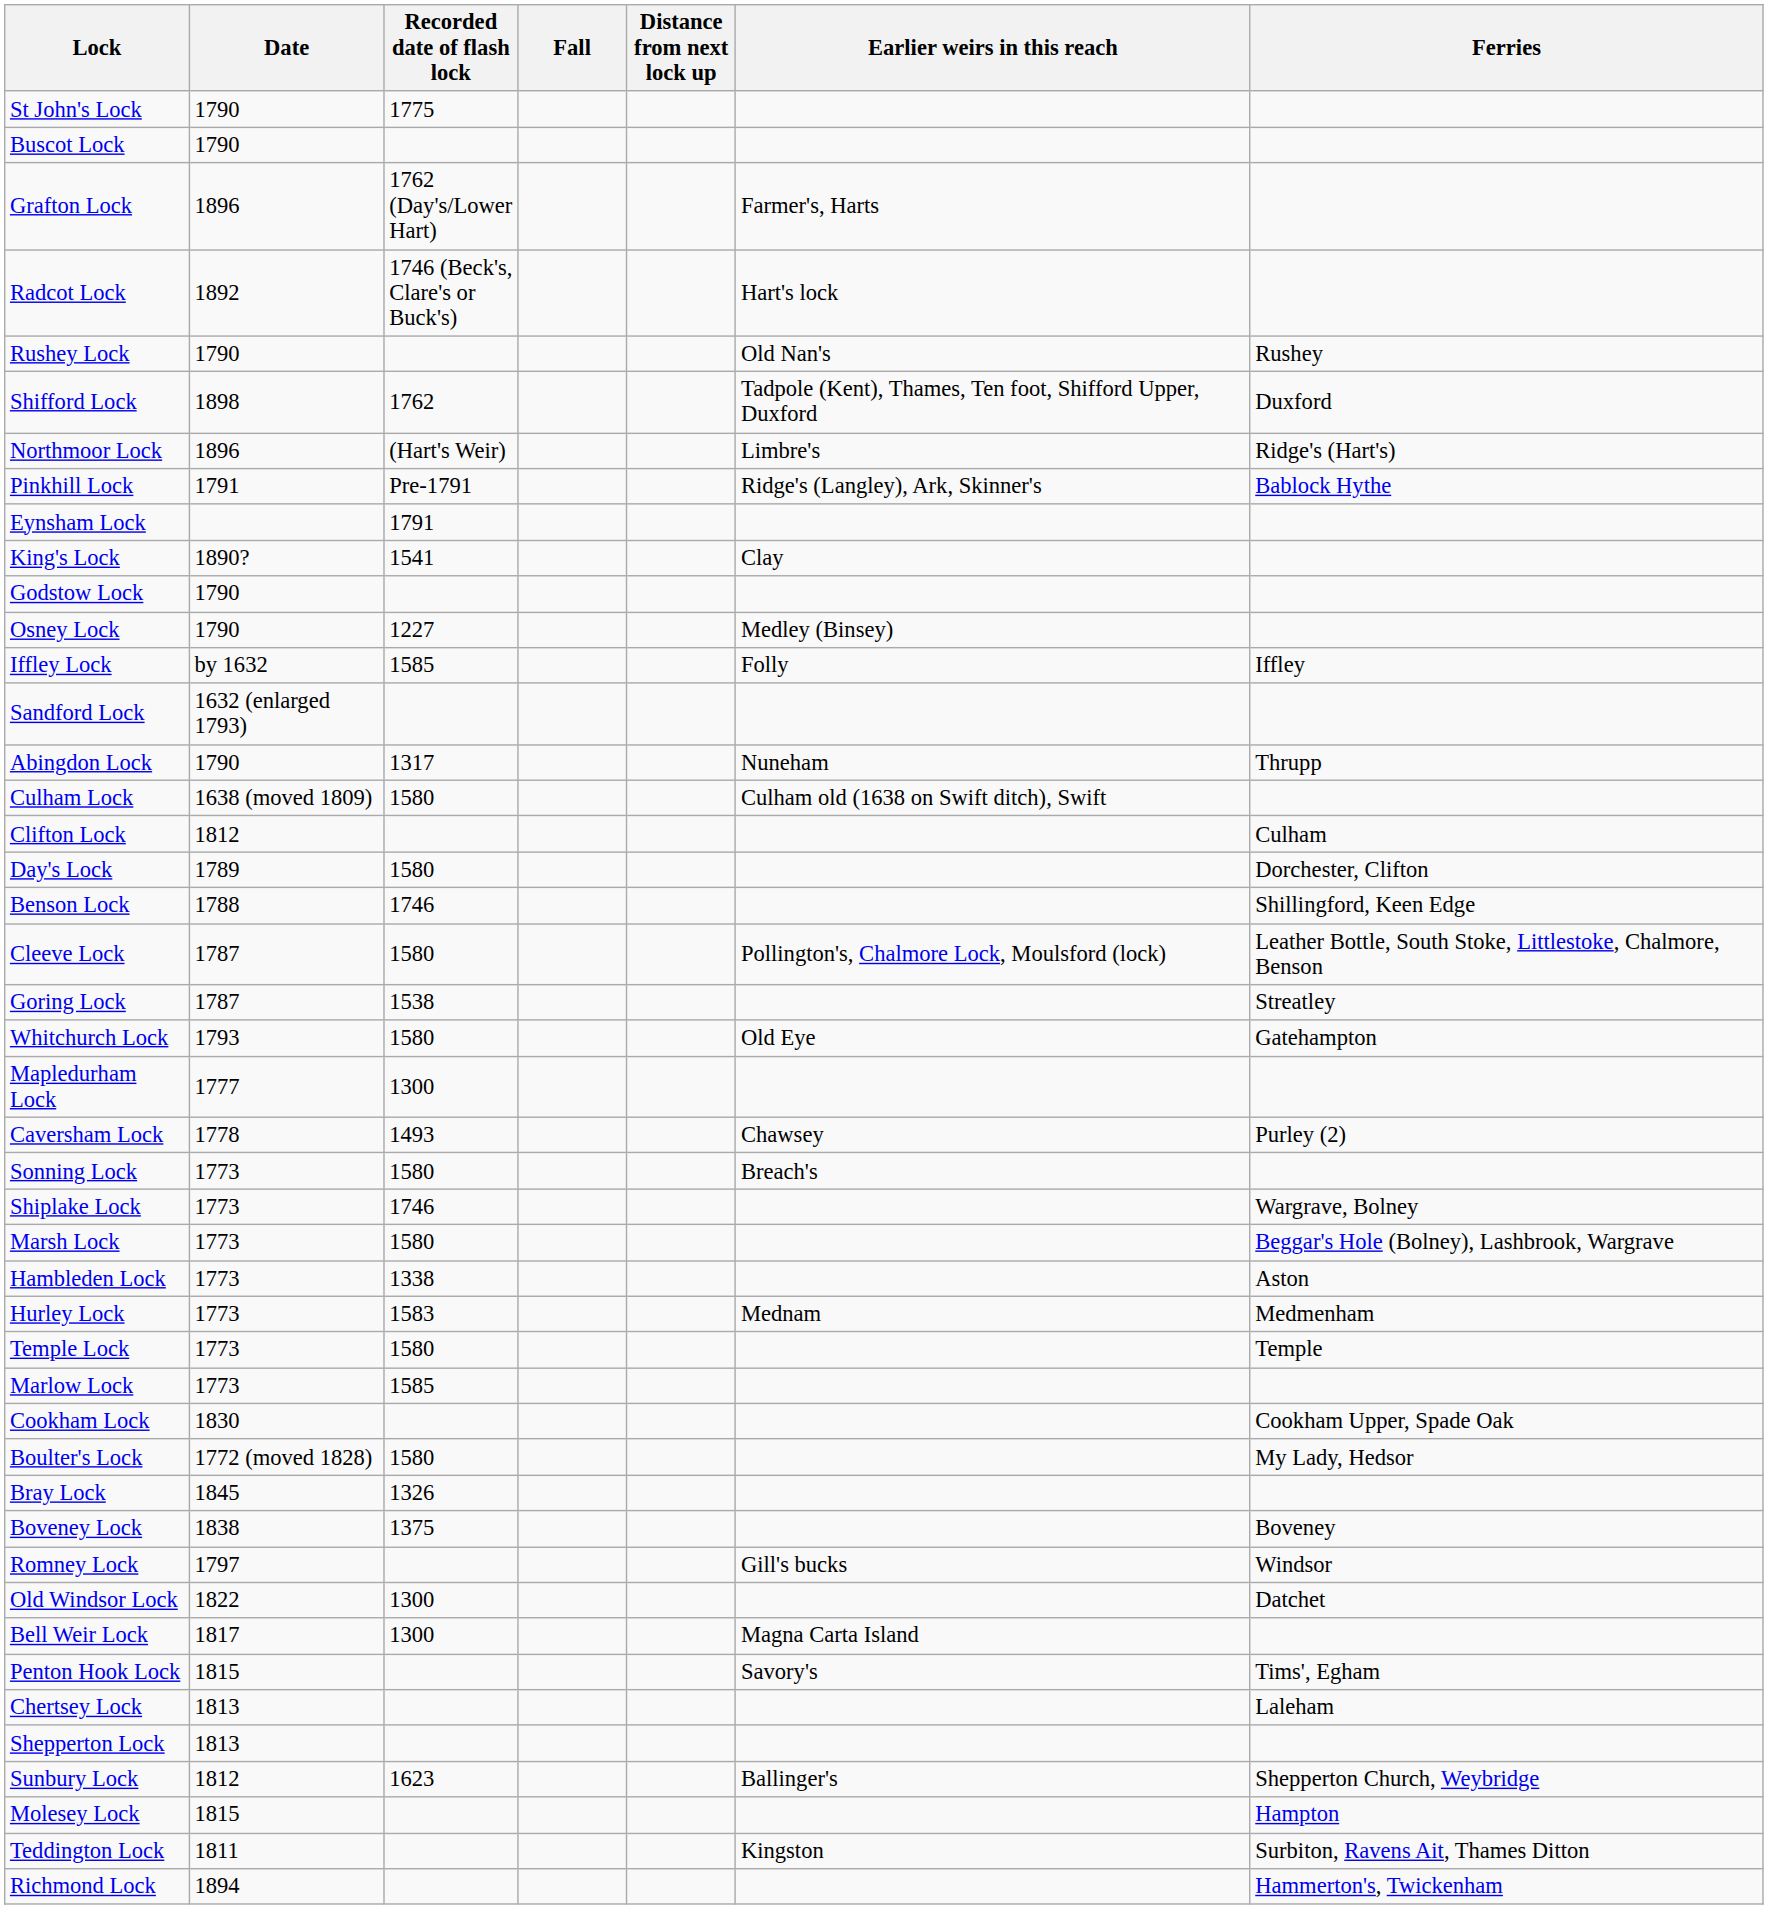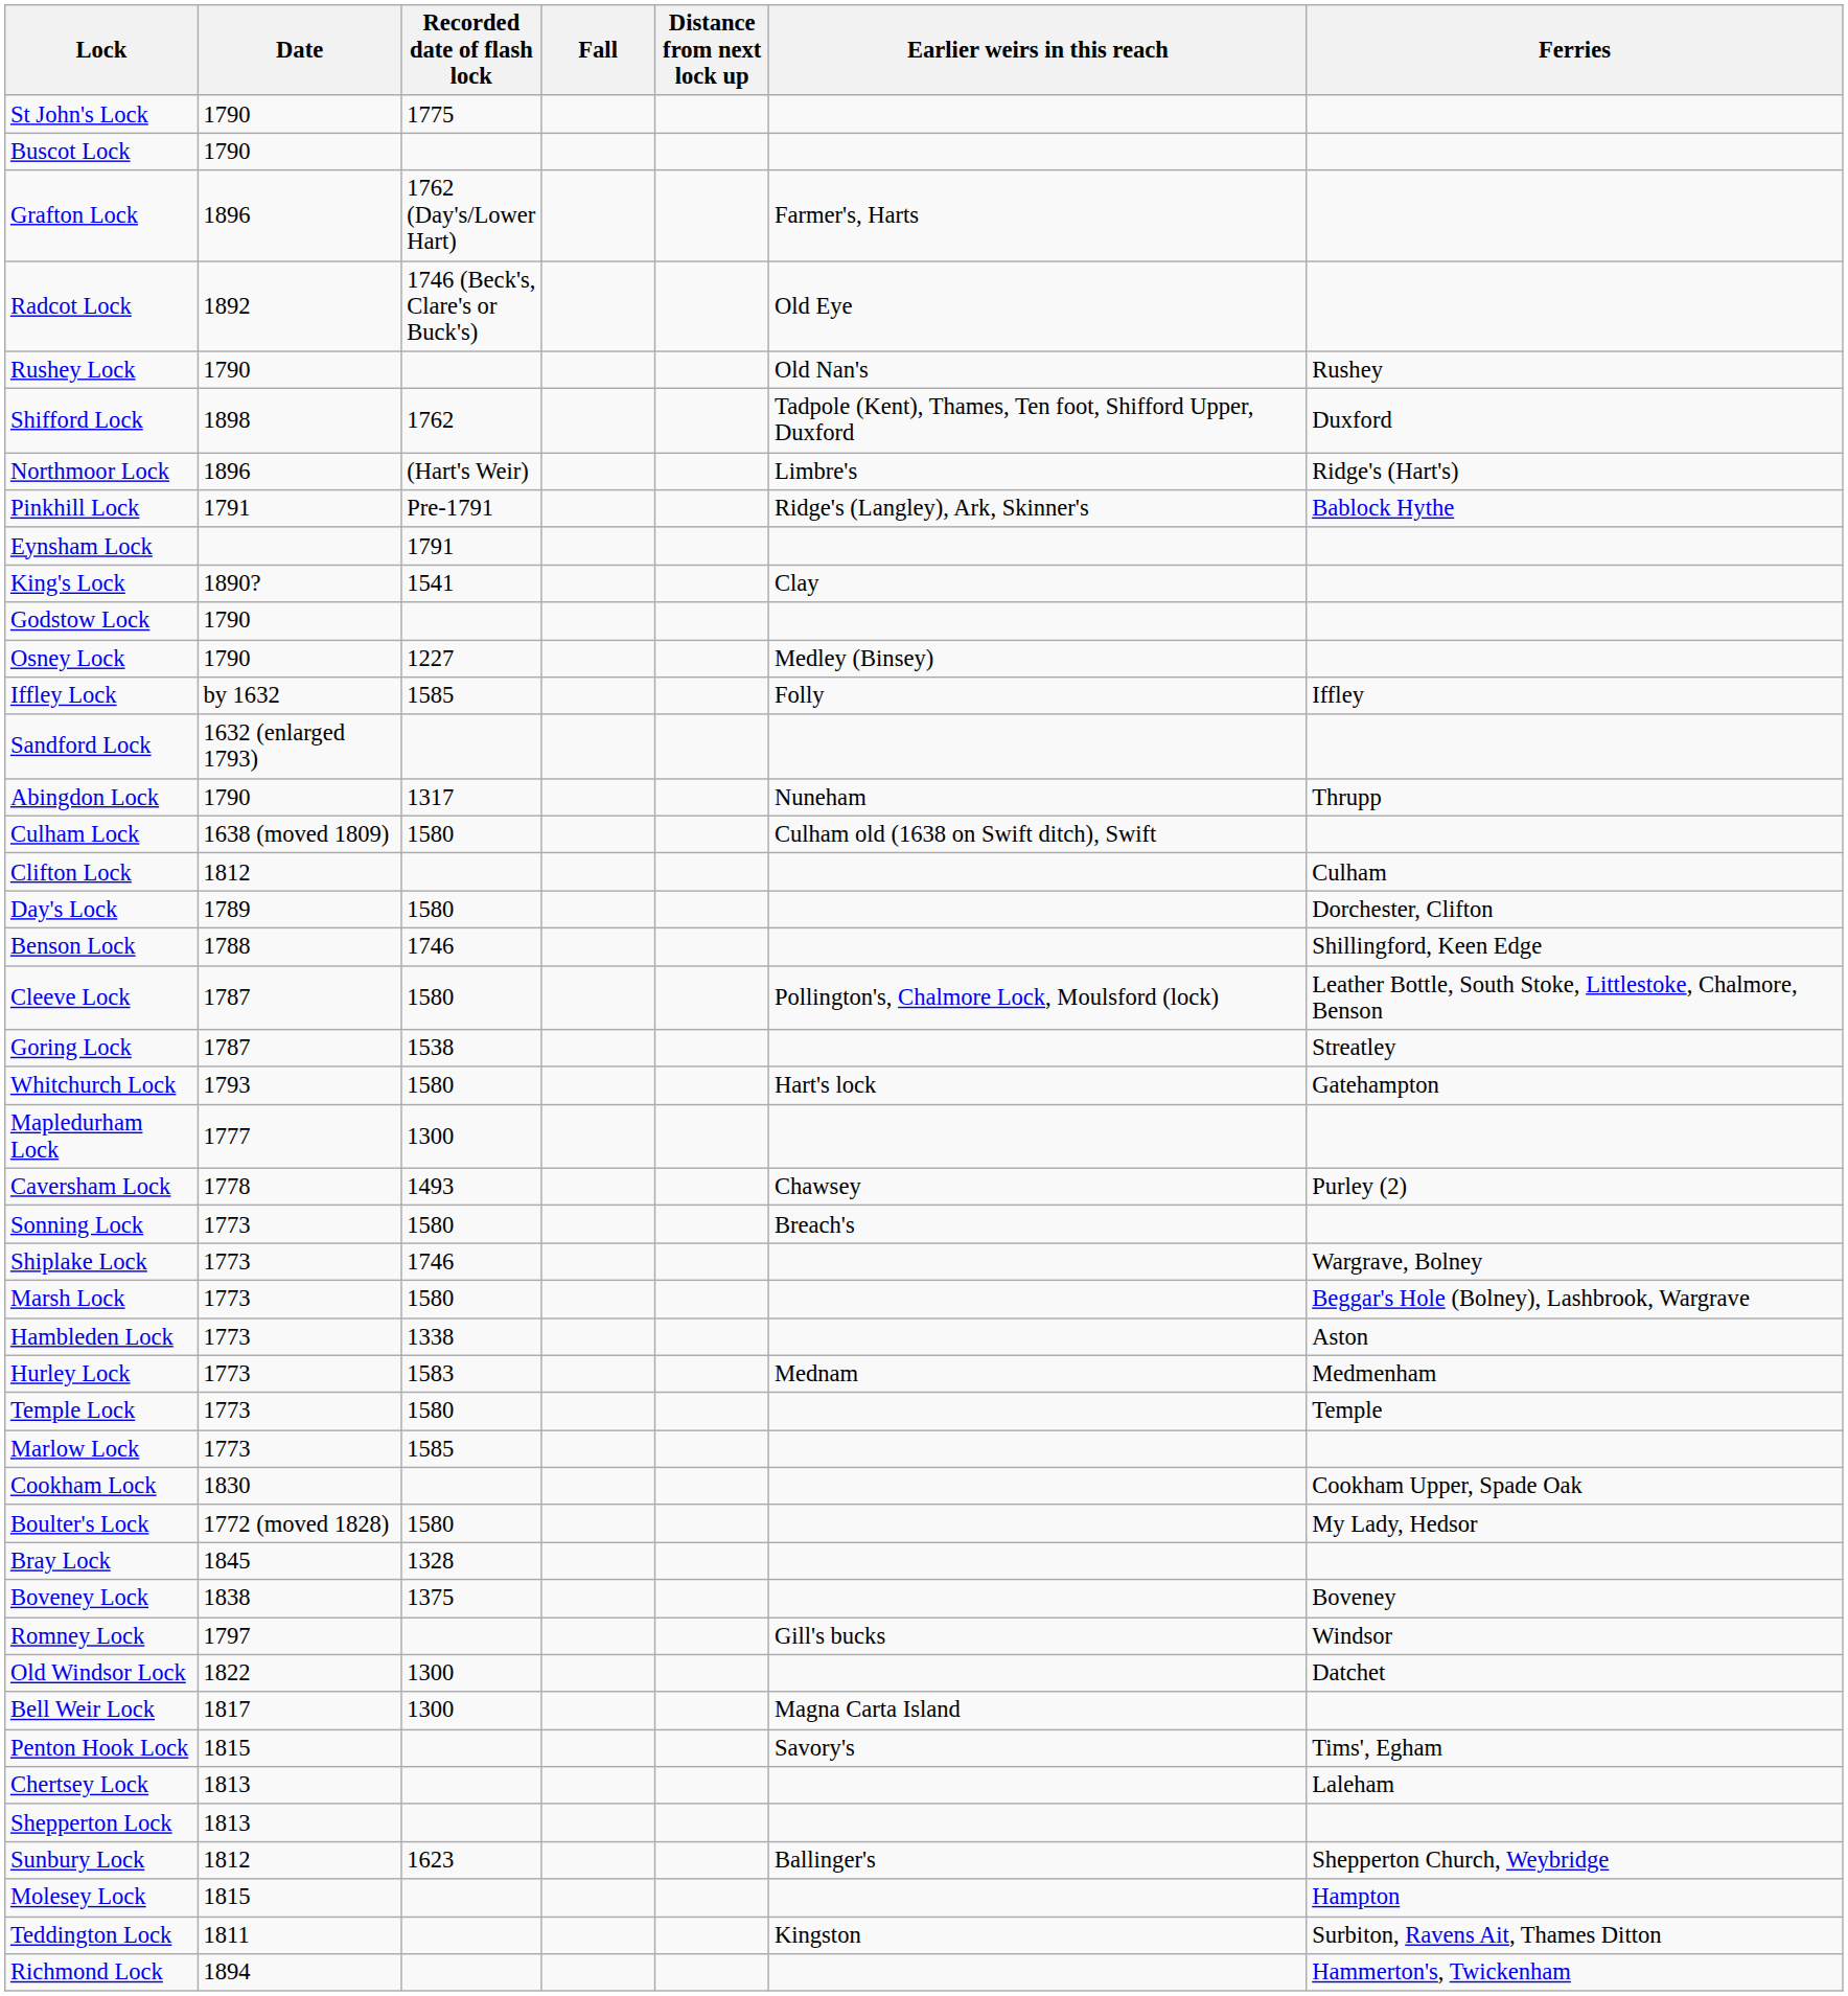Radcot Lock | Earlier weirs in this reach: Hart's lock -> Old Eye
Whitchurch Lock | Earlier weirs in this reach: Old Eye -> Hart's lock
Bray Lock | Recorded date of flash lock: 1326 -> 1328
